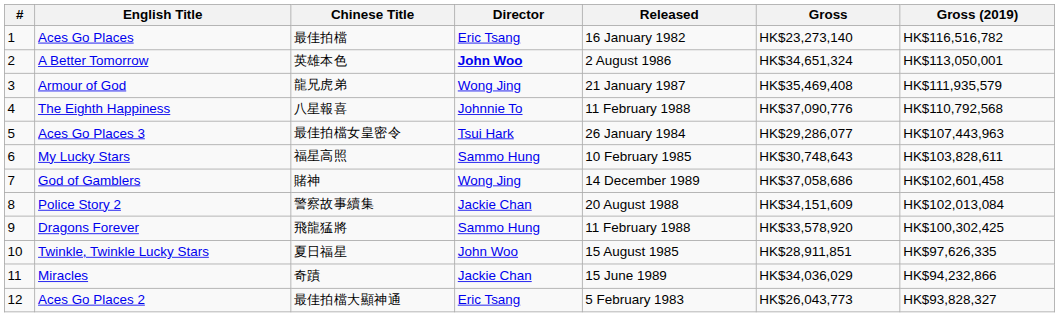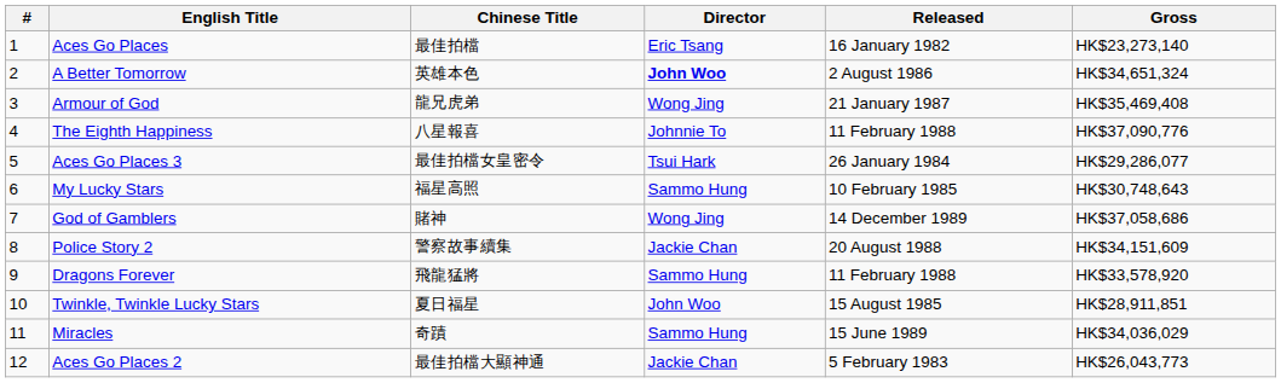- column: Gross (2019) | HK$116,516,782 | HK$113,050,001 | HK$111,935,579 | HK$110,792,568 | HK$107,443,963 | HK$103,828,611 | HK$102,601,458 | HK$102,013,084 | HK$100,302,425 | HK$97,626,335 | HK$94,232,866 | HK$93,828,327
Miracles | Director: Jackie Chan -> Sammo Hung
Aces Go Places 2 | Director: Eric Tsang -> Jackie Chan
